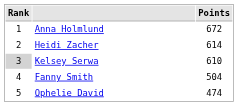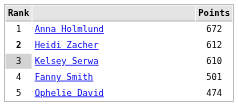Heidi Zacher | Rank: normal -> bold
Heidi Zacher | Points: 614 -> 612
Fanny Smith | Points: 504 -> 501
